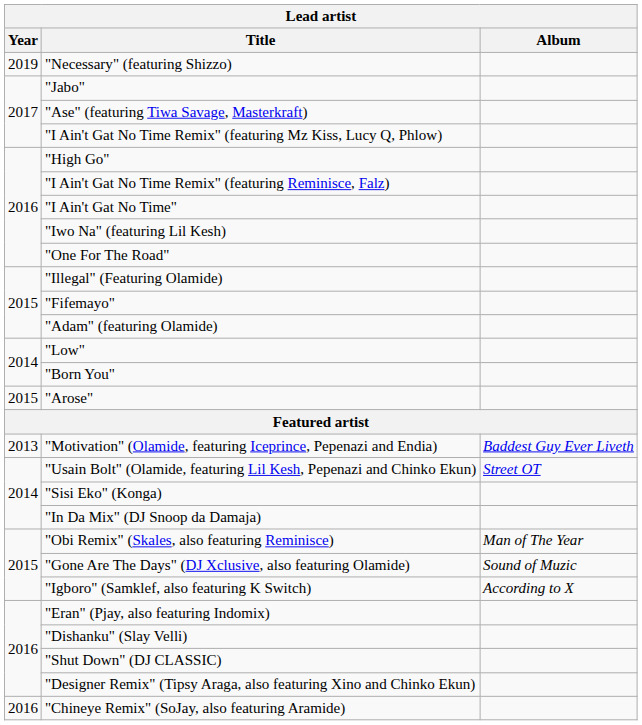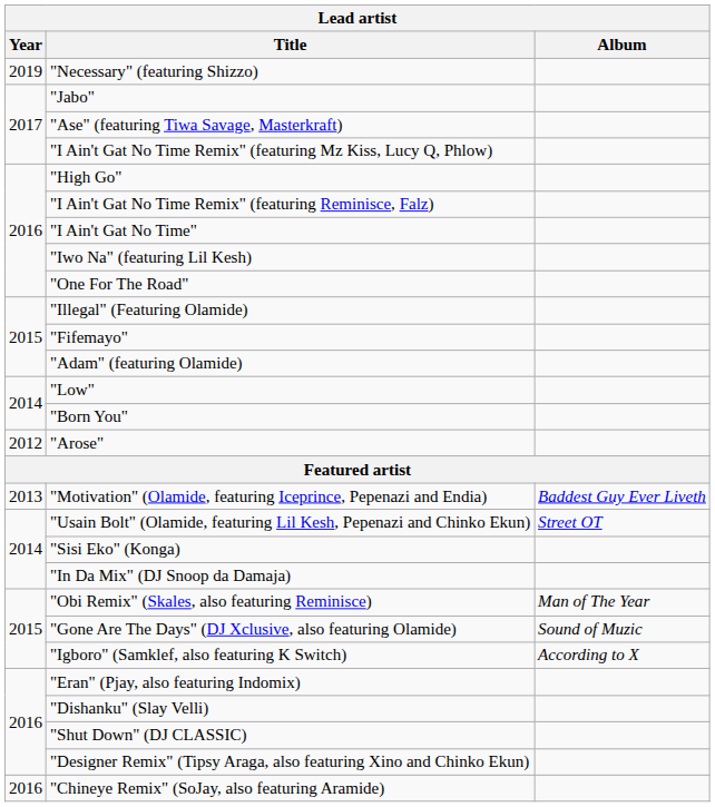"Arose" | Year: 2015 -> 2012
